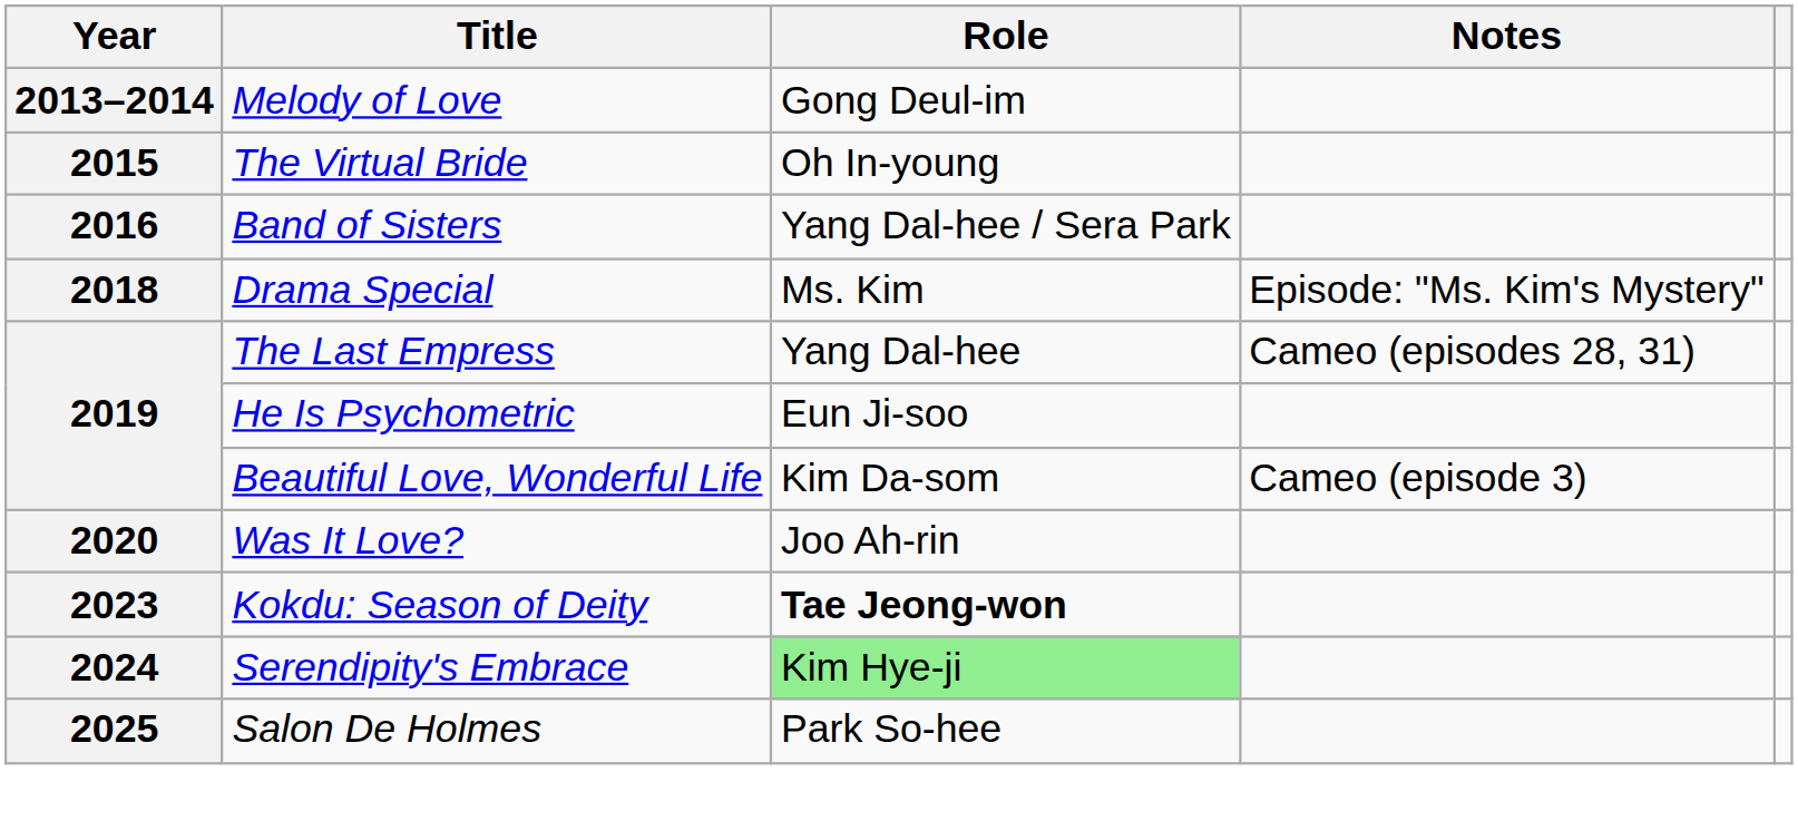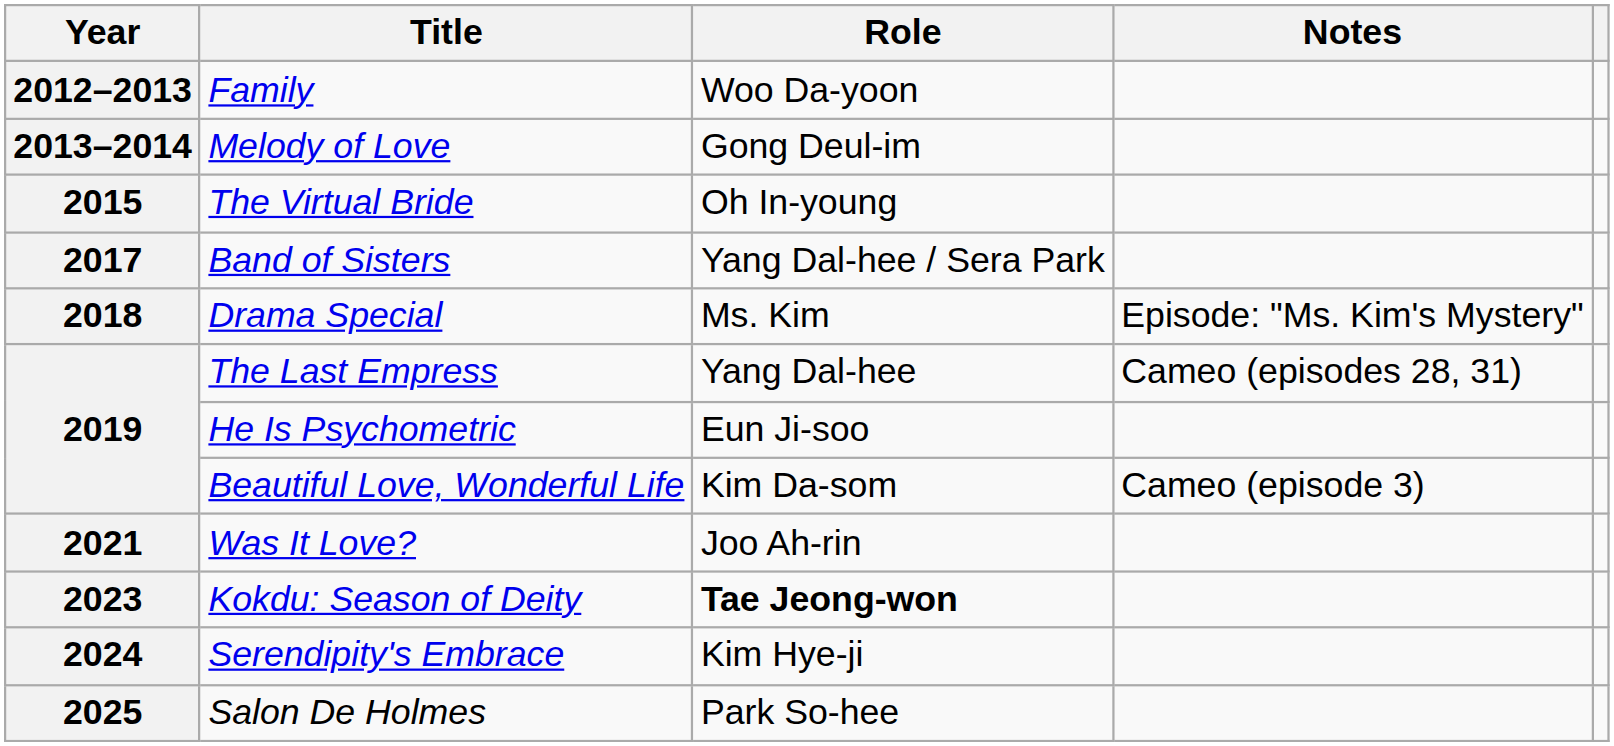+ row: 2012–2013 | Family | Woo Da-yoon
Band of Sisters | Year: 2016 -> 2017
Was It Love? | Year: 2020 -> 2021
Serendipity's Embrace | Role: lightgreen background -> no background
